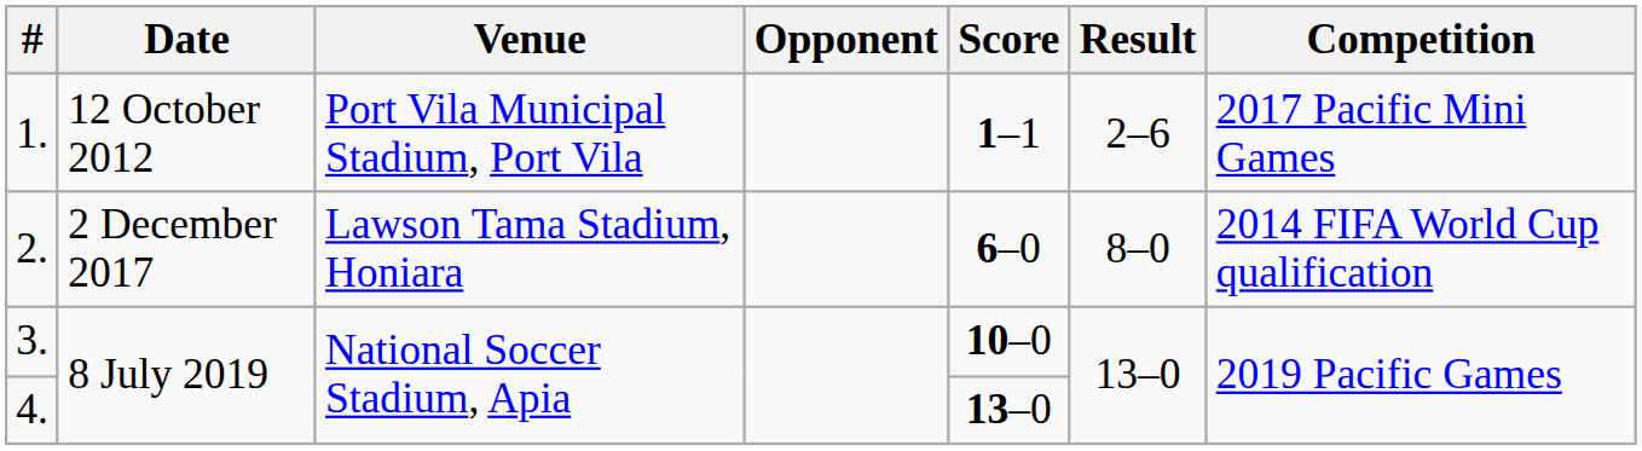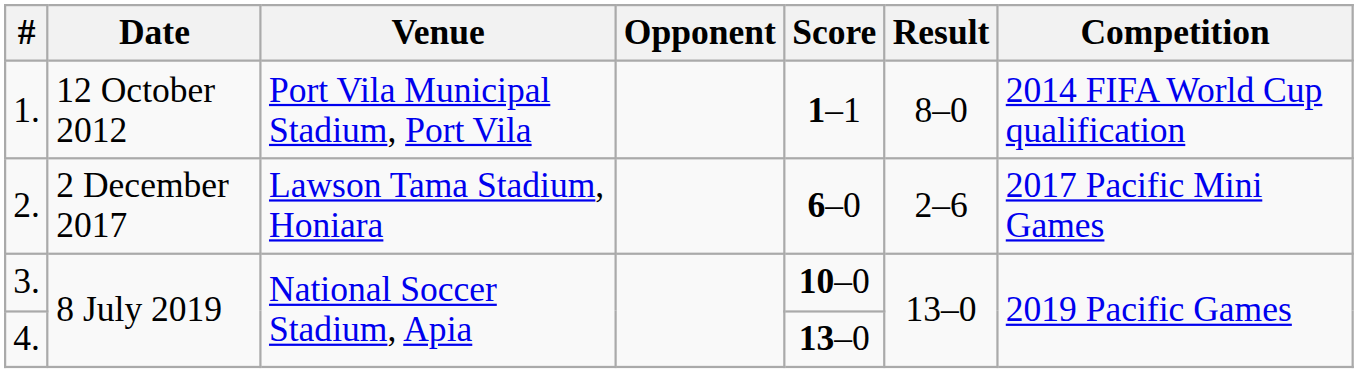1. | Result: 2–6 -> 8–0
1. | Competition: 2017 Pacific Mini Games -> 2014 FIFA World Cup qualification
2. | Result: 8–0 -> 2–6
2. | Competition: 2014 FIFA World Cup qualification -> 2017 Pacific Mini Games
